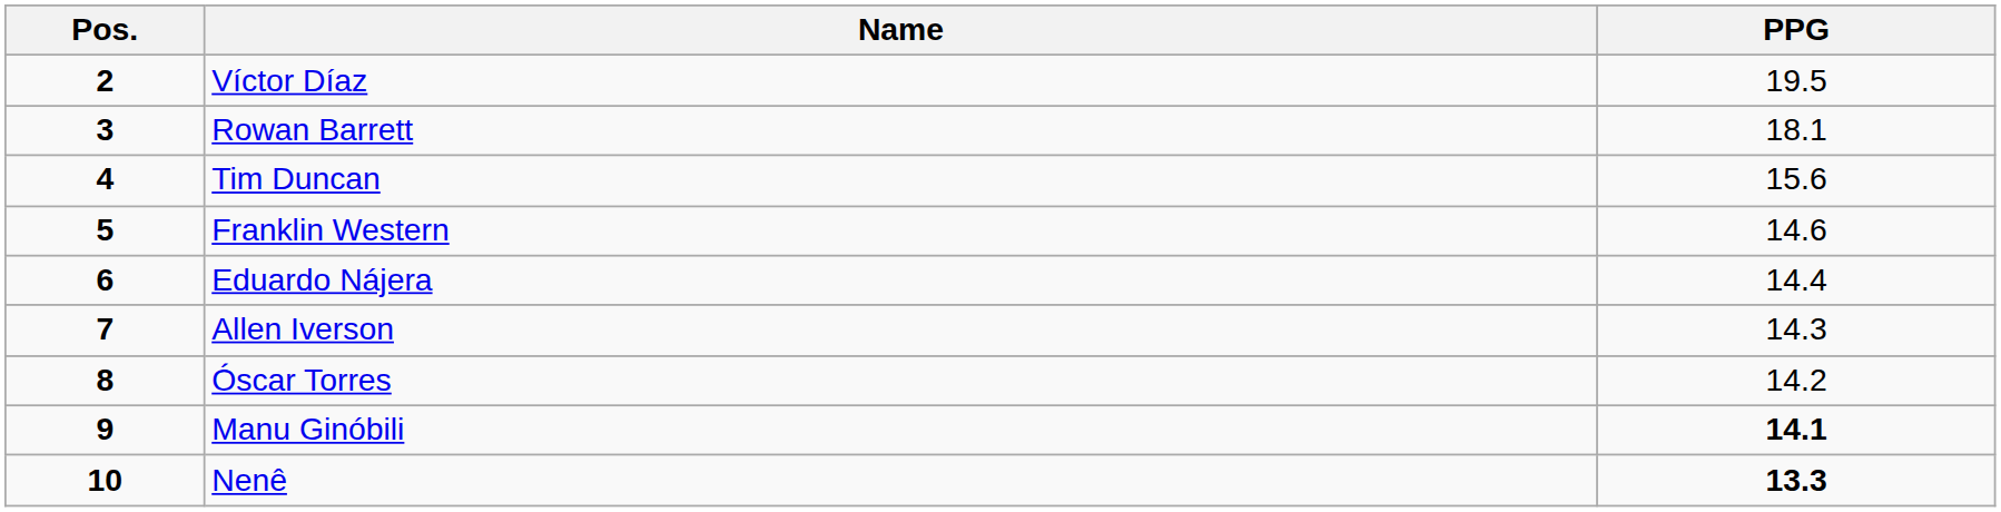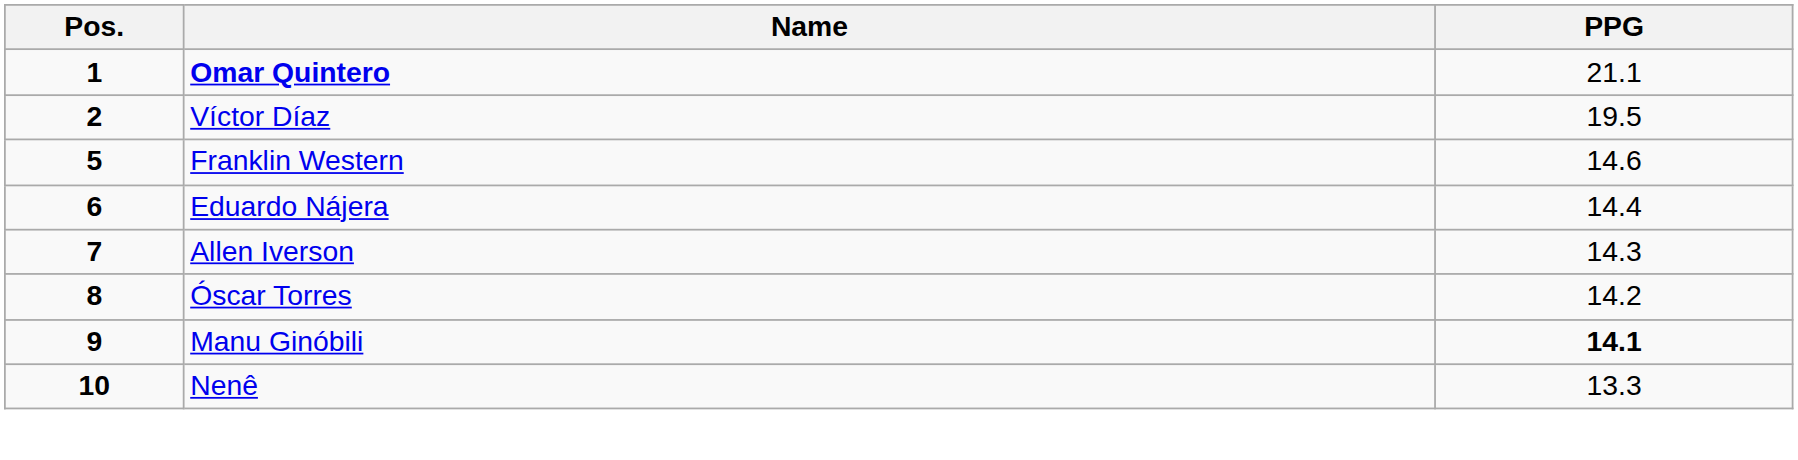+ row: 1 | Omar Quintero | 21.1
- row: 3 | Rowan Barrett | 18.1
- row: 4 | Tim Duncan | 15.6
Nenê | PPG: bold -> normal
